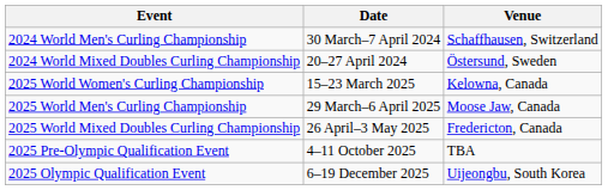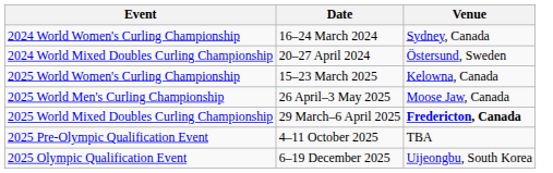+ row: 2024 World Women's Curling Championship | 16–24 March 2024 | Sydney, Canada
- row: 2024 World Men's Curling Championship | 30 March–7 April 2024 | Schaffhausen, Switzerland
2025 World Men's Curling Championship | Date: 29 March–6 April 2025 -> 26 April–3 May 2025
2025 World Mixed Doubles Curling Championship | Date: 26 April–3 May 2025 -> 29 March–6 April 2025
2025 World Mixed Doubles Curling Championship | Venue: normal -> bold
